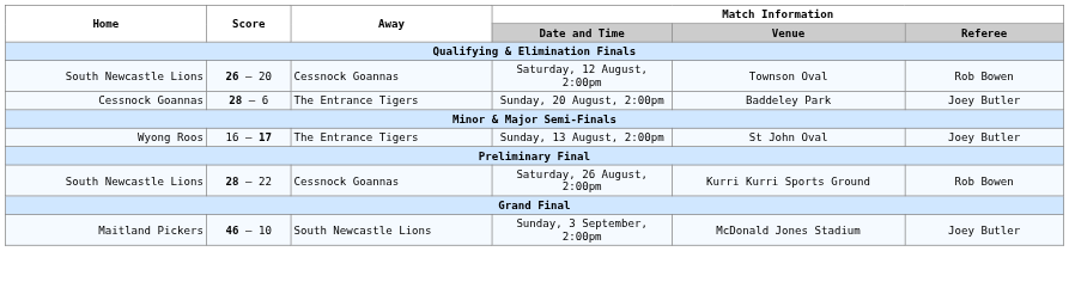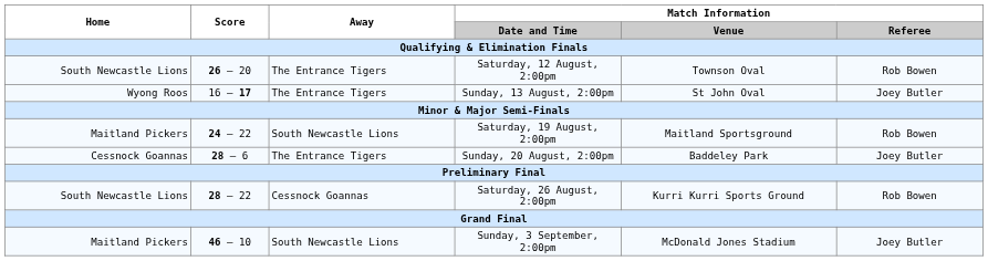Saturday, 12 August, 2:00pm | Away: Cessnock Goannas -> The Entrance Tigers
rows swapped: Sunday, 13 August, 2:00pm <-> Sunday, 20 August, 2:00pm
+ row: Maitland Pickers | 24 – 22 | South Newcastle Lions | Saturday, 19 August, 2:00pm | Maitland Sportsground | Rob Bowen
